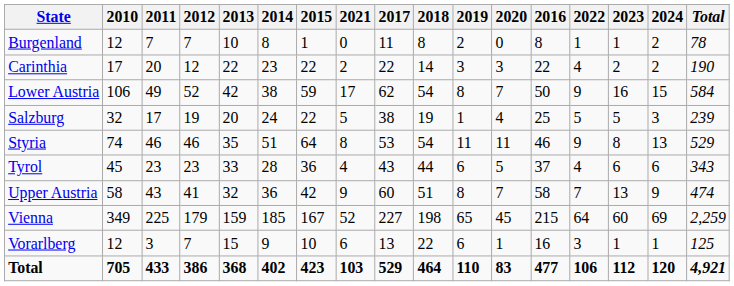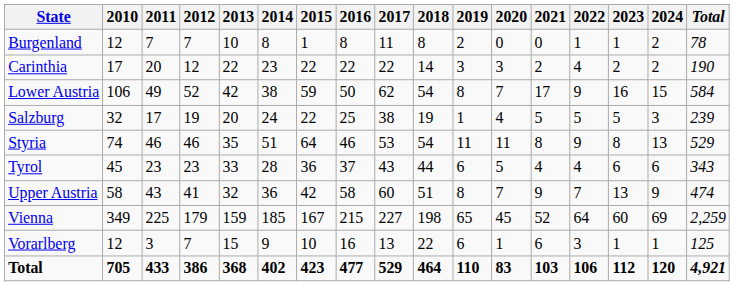columns swapped: 2016 <-> 2021
